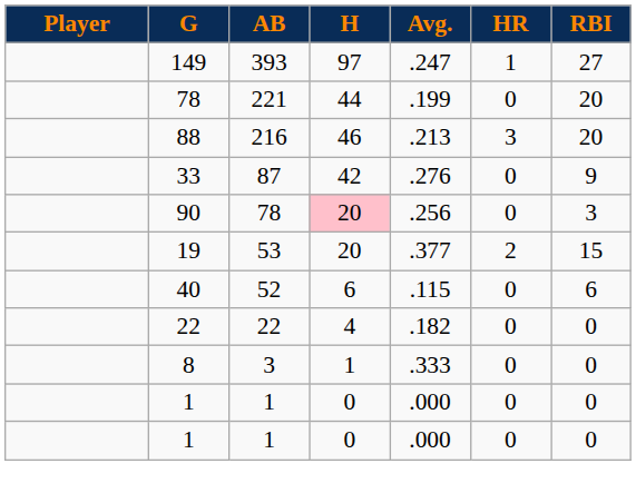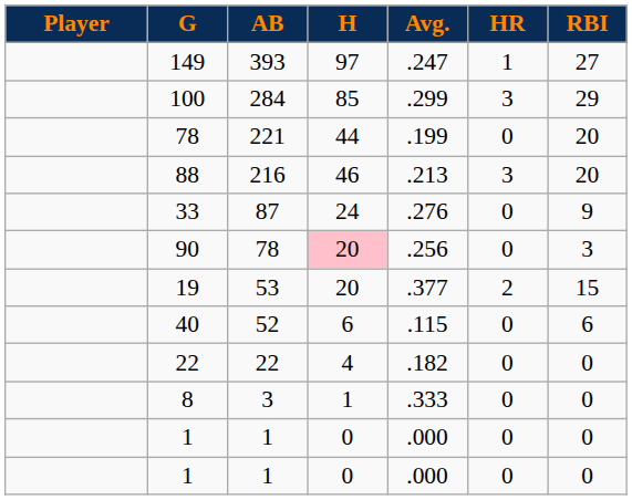+ row: 100 | 284 | 85 | .299 | 3 | 29
33 | H: 42 -> 24
